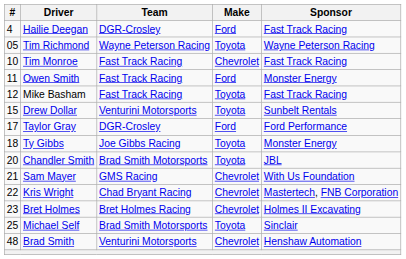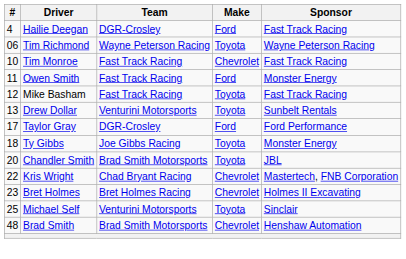Tim Richmond | #: 05 -> 06
Drew Dollar | #: 15 -> 13
- row: 21 | Sam Mayer | GMS Racing | Chevrolet | With Us Foundation
Michael Self | Team: Brad Smith Motorsports -> Venturini Motorsports
Brad Smith | Team: Venturini Motorsports -> Brad Smith Motorsports
